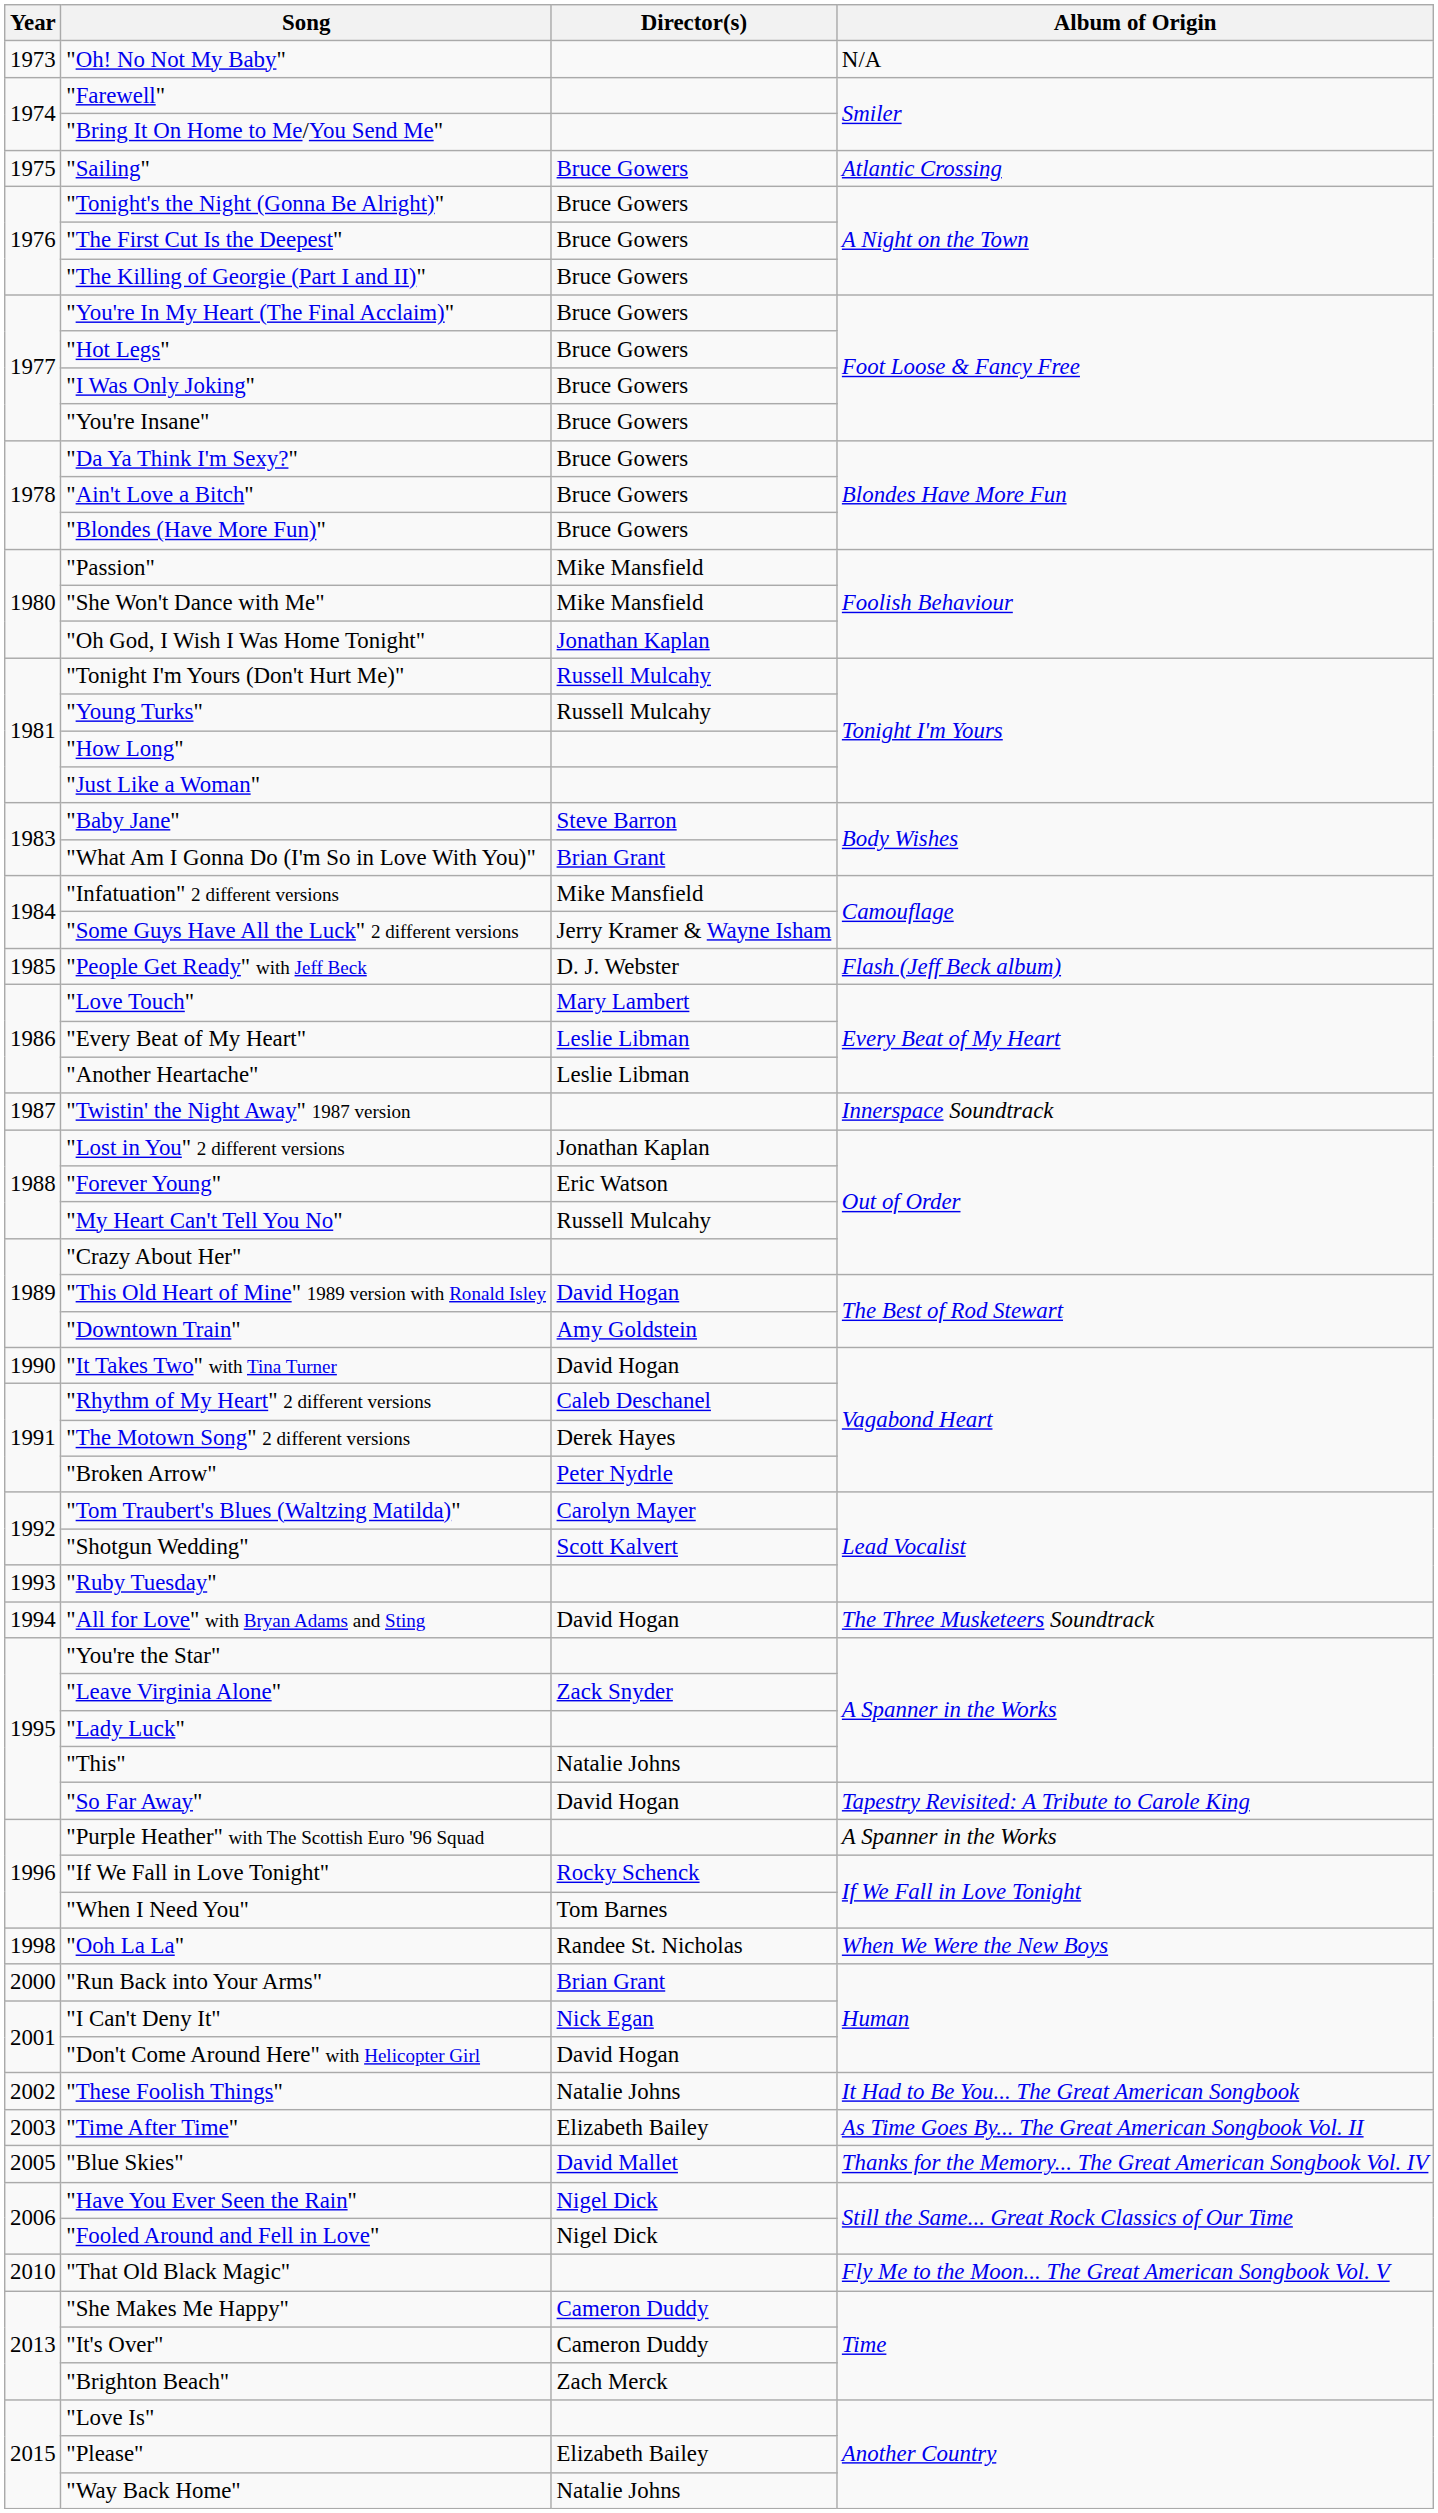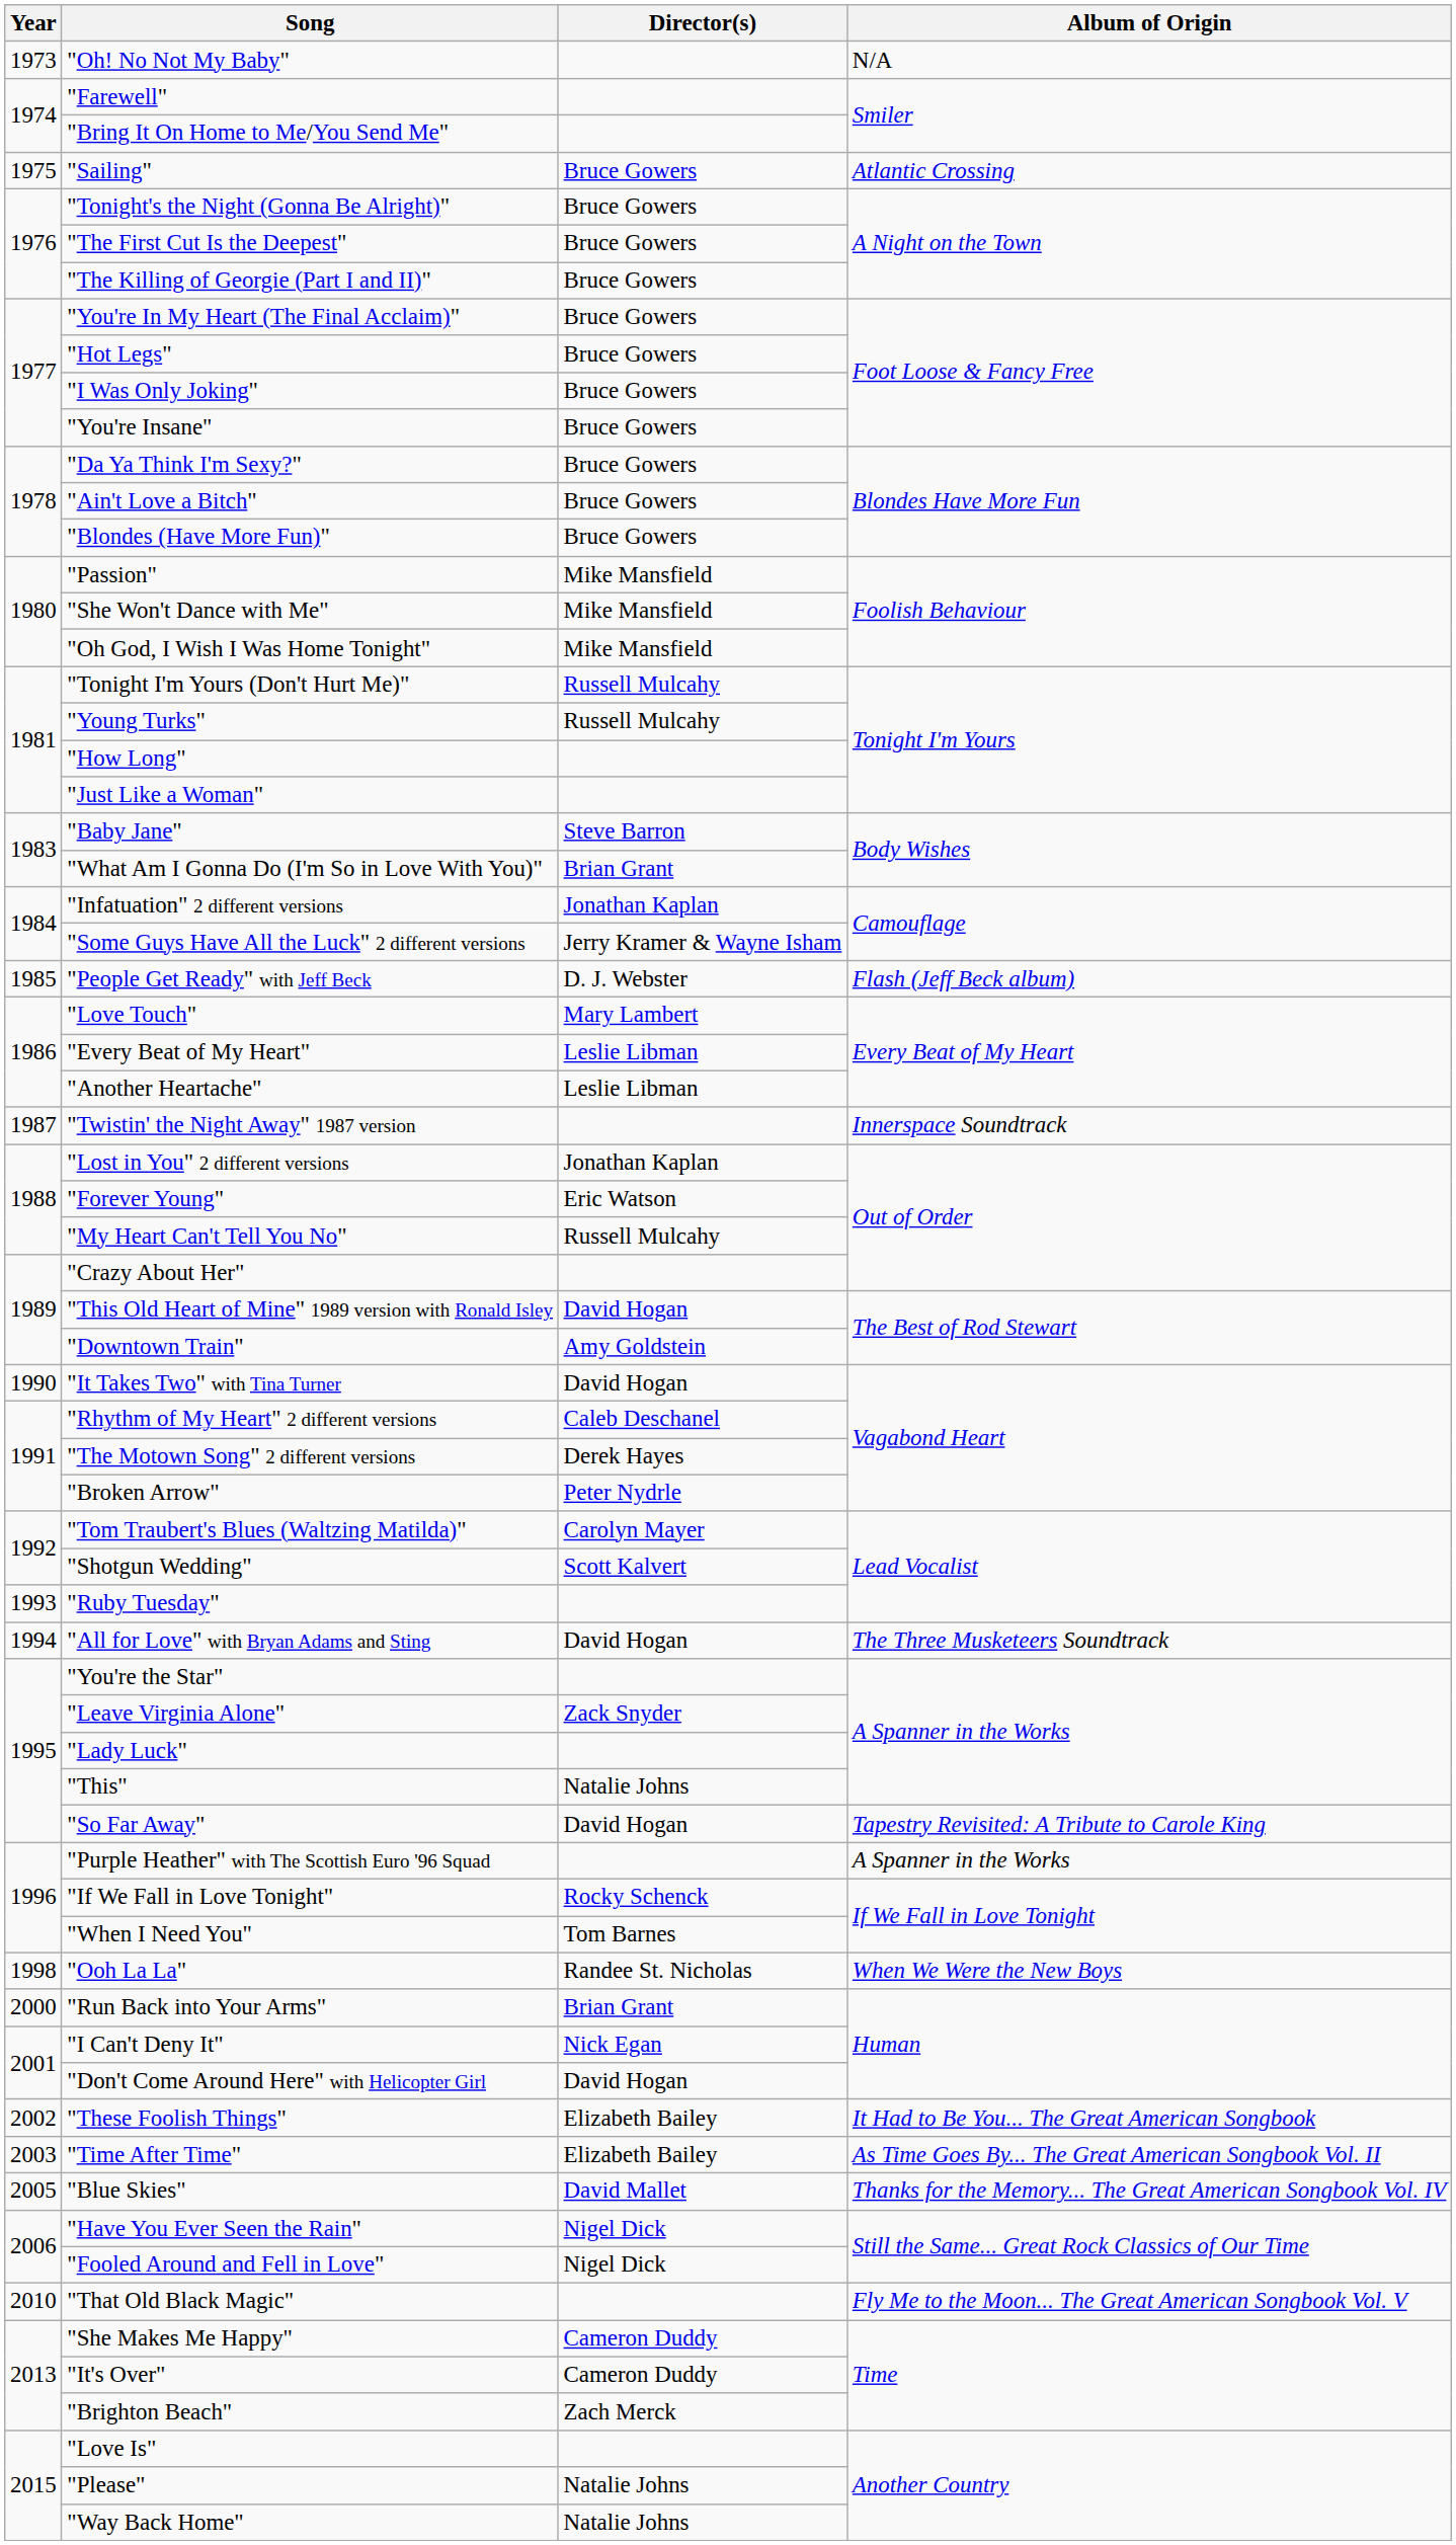"Oh God, I Wish I Was Home Tonight" | Director(s): Jonathan Kaplan -> Mike Mansfield
"Infatuation" 2 different versions | Director(s): Mike Mansfield -> Jonathan Kaplan
"These Foolish Things" | Director(s): Natalie Johns -> Elizabeth Bailey
"Please" | Director(s): Elizabeth Bailey -> Natalie Johns
